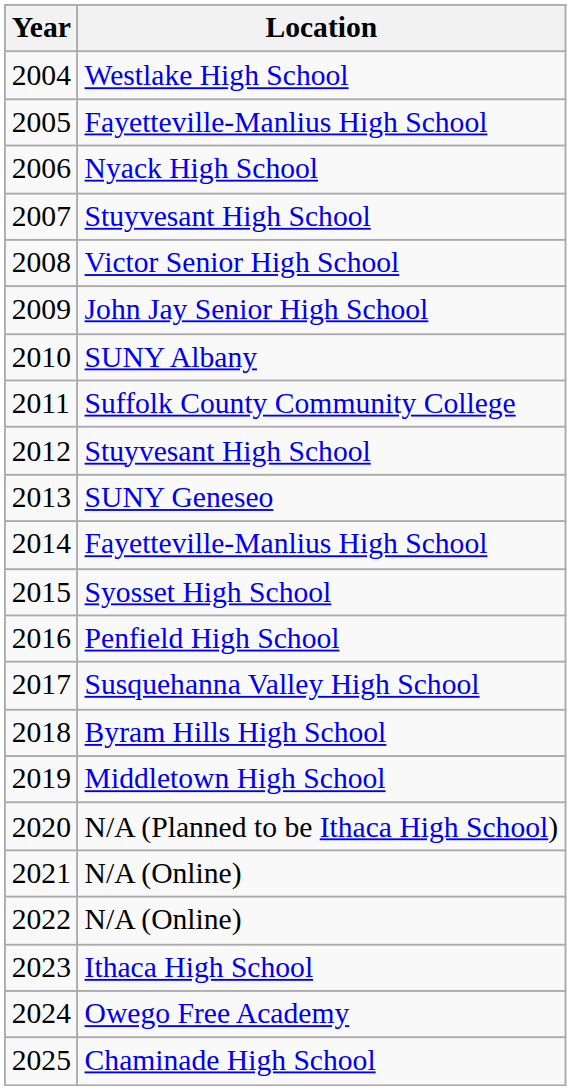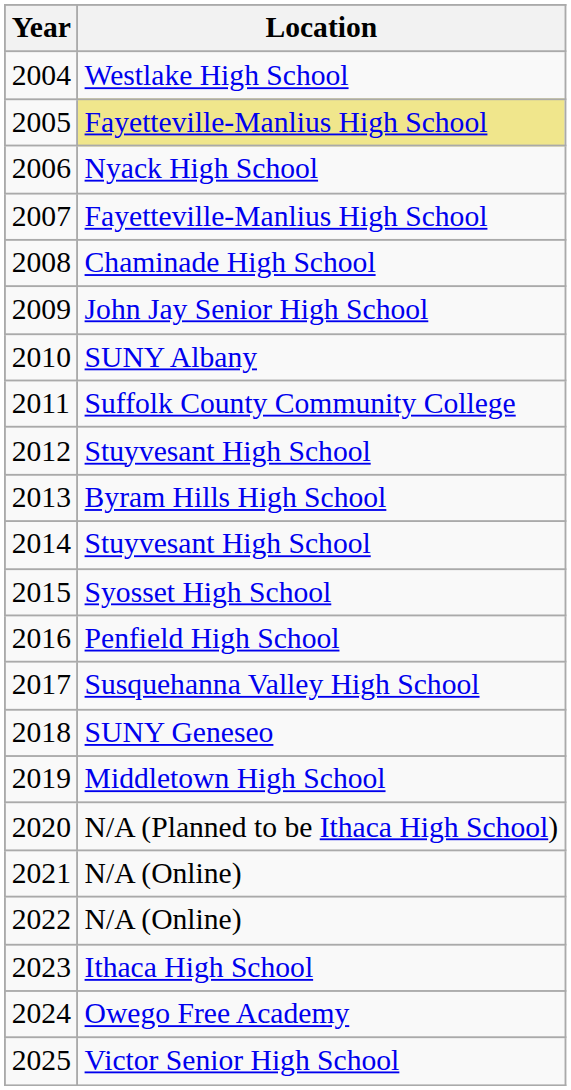2005 | Location: no background -> khaki background
2007 | Location: Stuyvesant High School -> Fayetteville-Manlius High School
2008 | Location: Victor Senior High School -> Chaminade High School
2013 | Location: SUNY Geneseo -> Byram Hills High School
2014 | Location: Fayetteville-Manlius High School -> Stuyvesant High School
2018 | Location: Byram Hills High School -> SUNY Geneseo
2025 | Location: Chaminade High School -> Victor Senior High School
